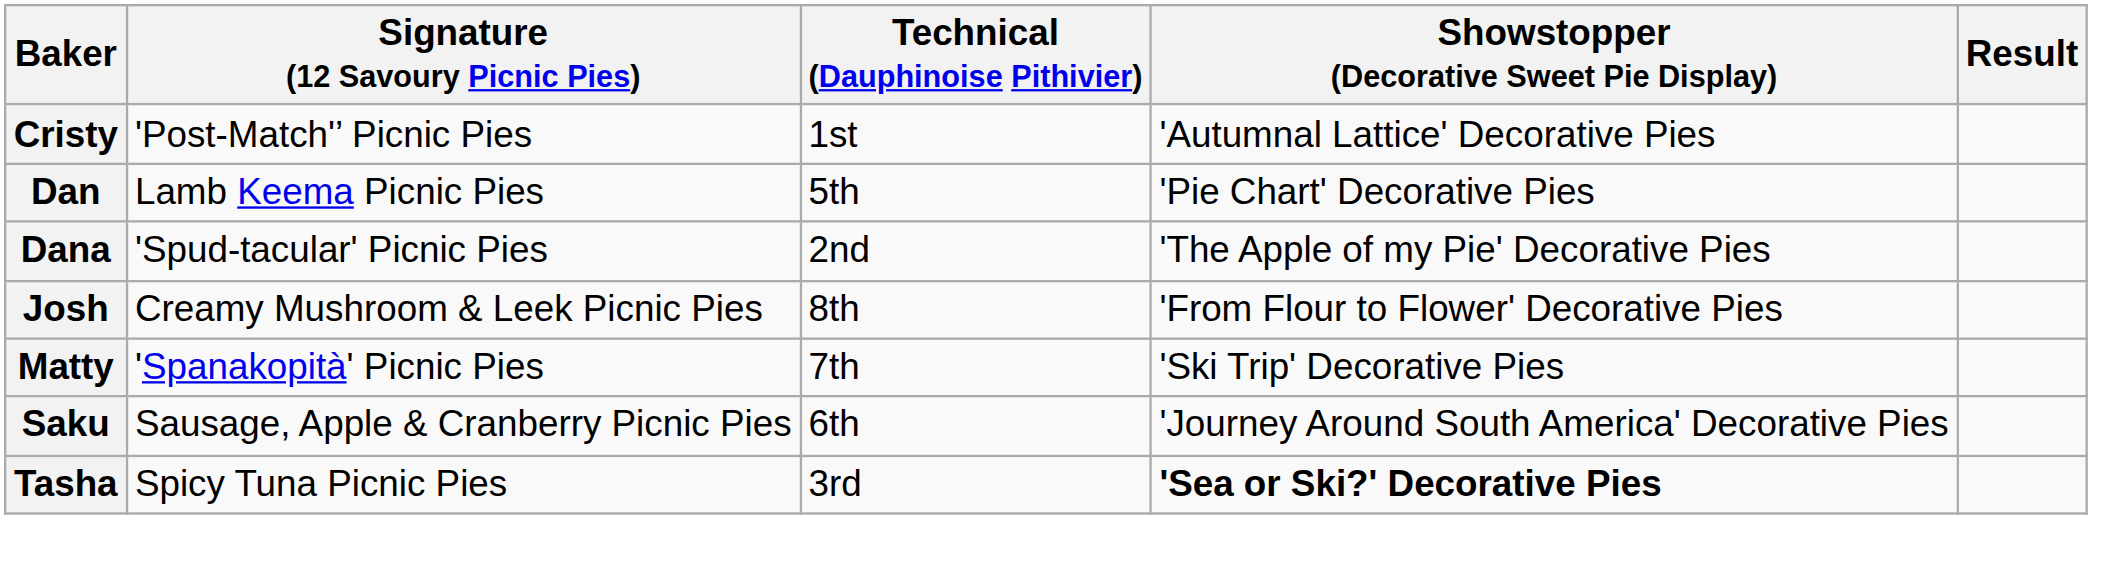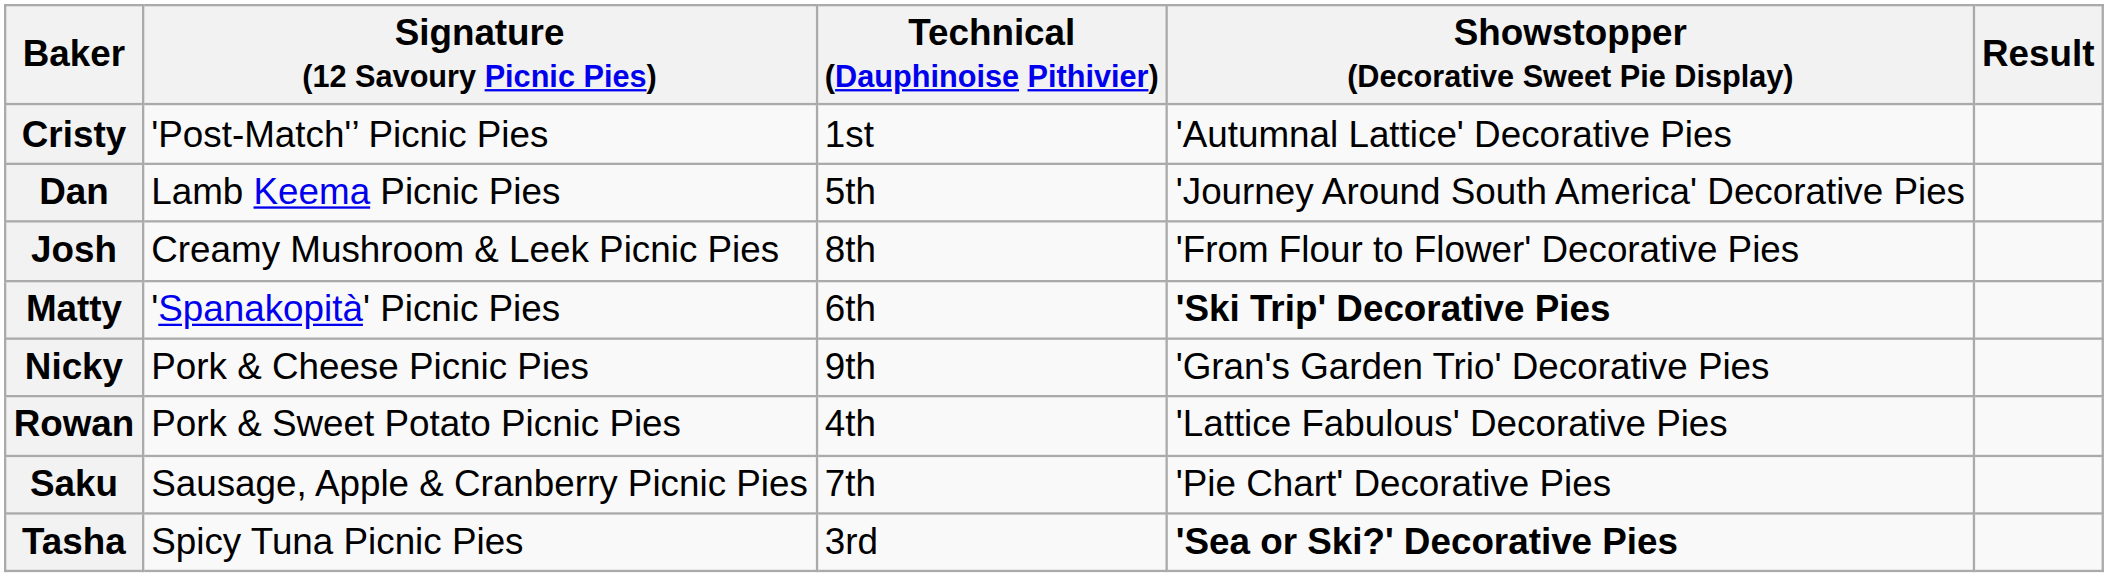Dan | Showstopper (Decorative Sweet Pie Display): 'Pie Chart' Decorative Pies -> 'Journey Around South America' Decorative Pies
- row: Dana | 'Spud-tacular' Picnic Pies | 2nd | 'The Apple of my Pie' Decorative Pies
Matty | Technical (Dauphinoise Pithivier): 7th -> 6th
Matty | Showstopper (Decorative Sweet Pie Display): normal -> bold
+ row: Nicky | Pork & Cheese Picnic Pies | 9th | 'Gran's Garden Trio' Decorative Pies
+ row: Rowan | Pork & Sweet Potato Picnic Pies | 4th | 'Lattice Fabulous' Decorative Pies
Saku | Technical (Dauphinoise Pithivier): 6th -> 7th
Saku | Showstopper (Decorative Sweet Pie Display): 'Journey Around South America' Decorative Pies -> 'Pie Chart' Decorative Pies
